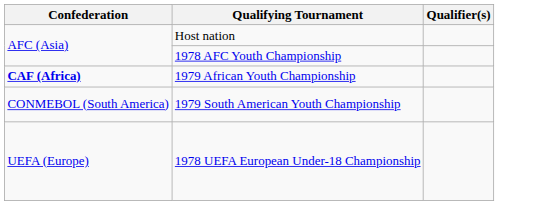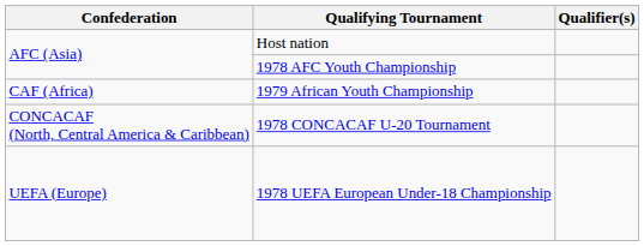1979 African Youth Championship | Confederation: bold -> normal
+ row: CONCACAF (North, Central America & Caribbean) | 1978 CONCACAF U-20 Tournament
- row: CONMEBOL (South America) | 1979 South American Youth Championship
